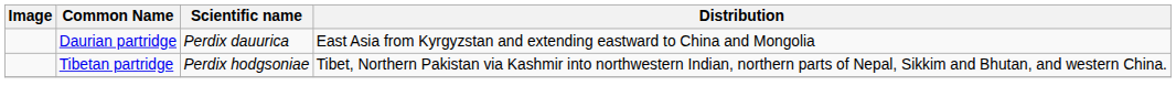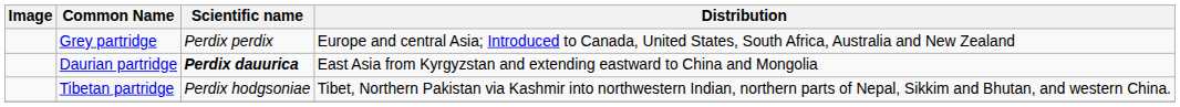+ row: Grey partridge | Perdix perdix | Europe and central Asia; Introduced to Canada, United States, South Africa, Australia and New Zealand
Daurian partridge | Scientific name: normal -> bold
